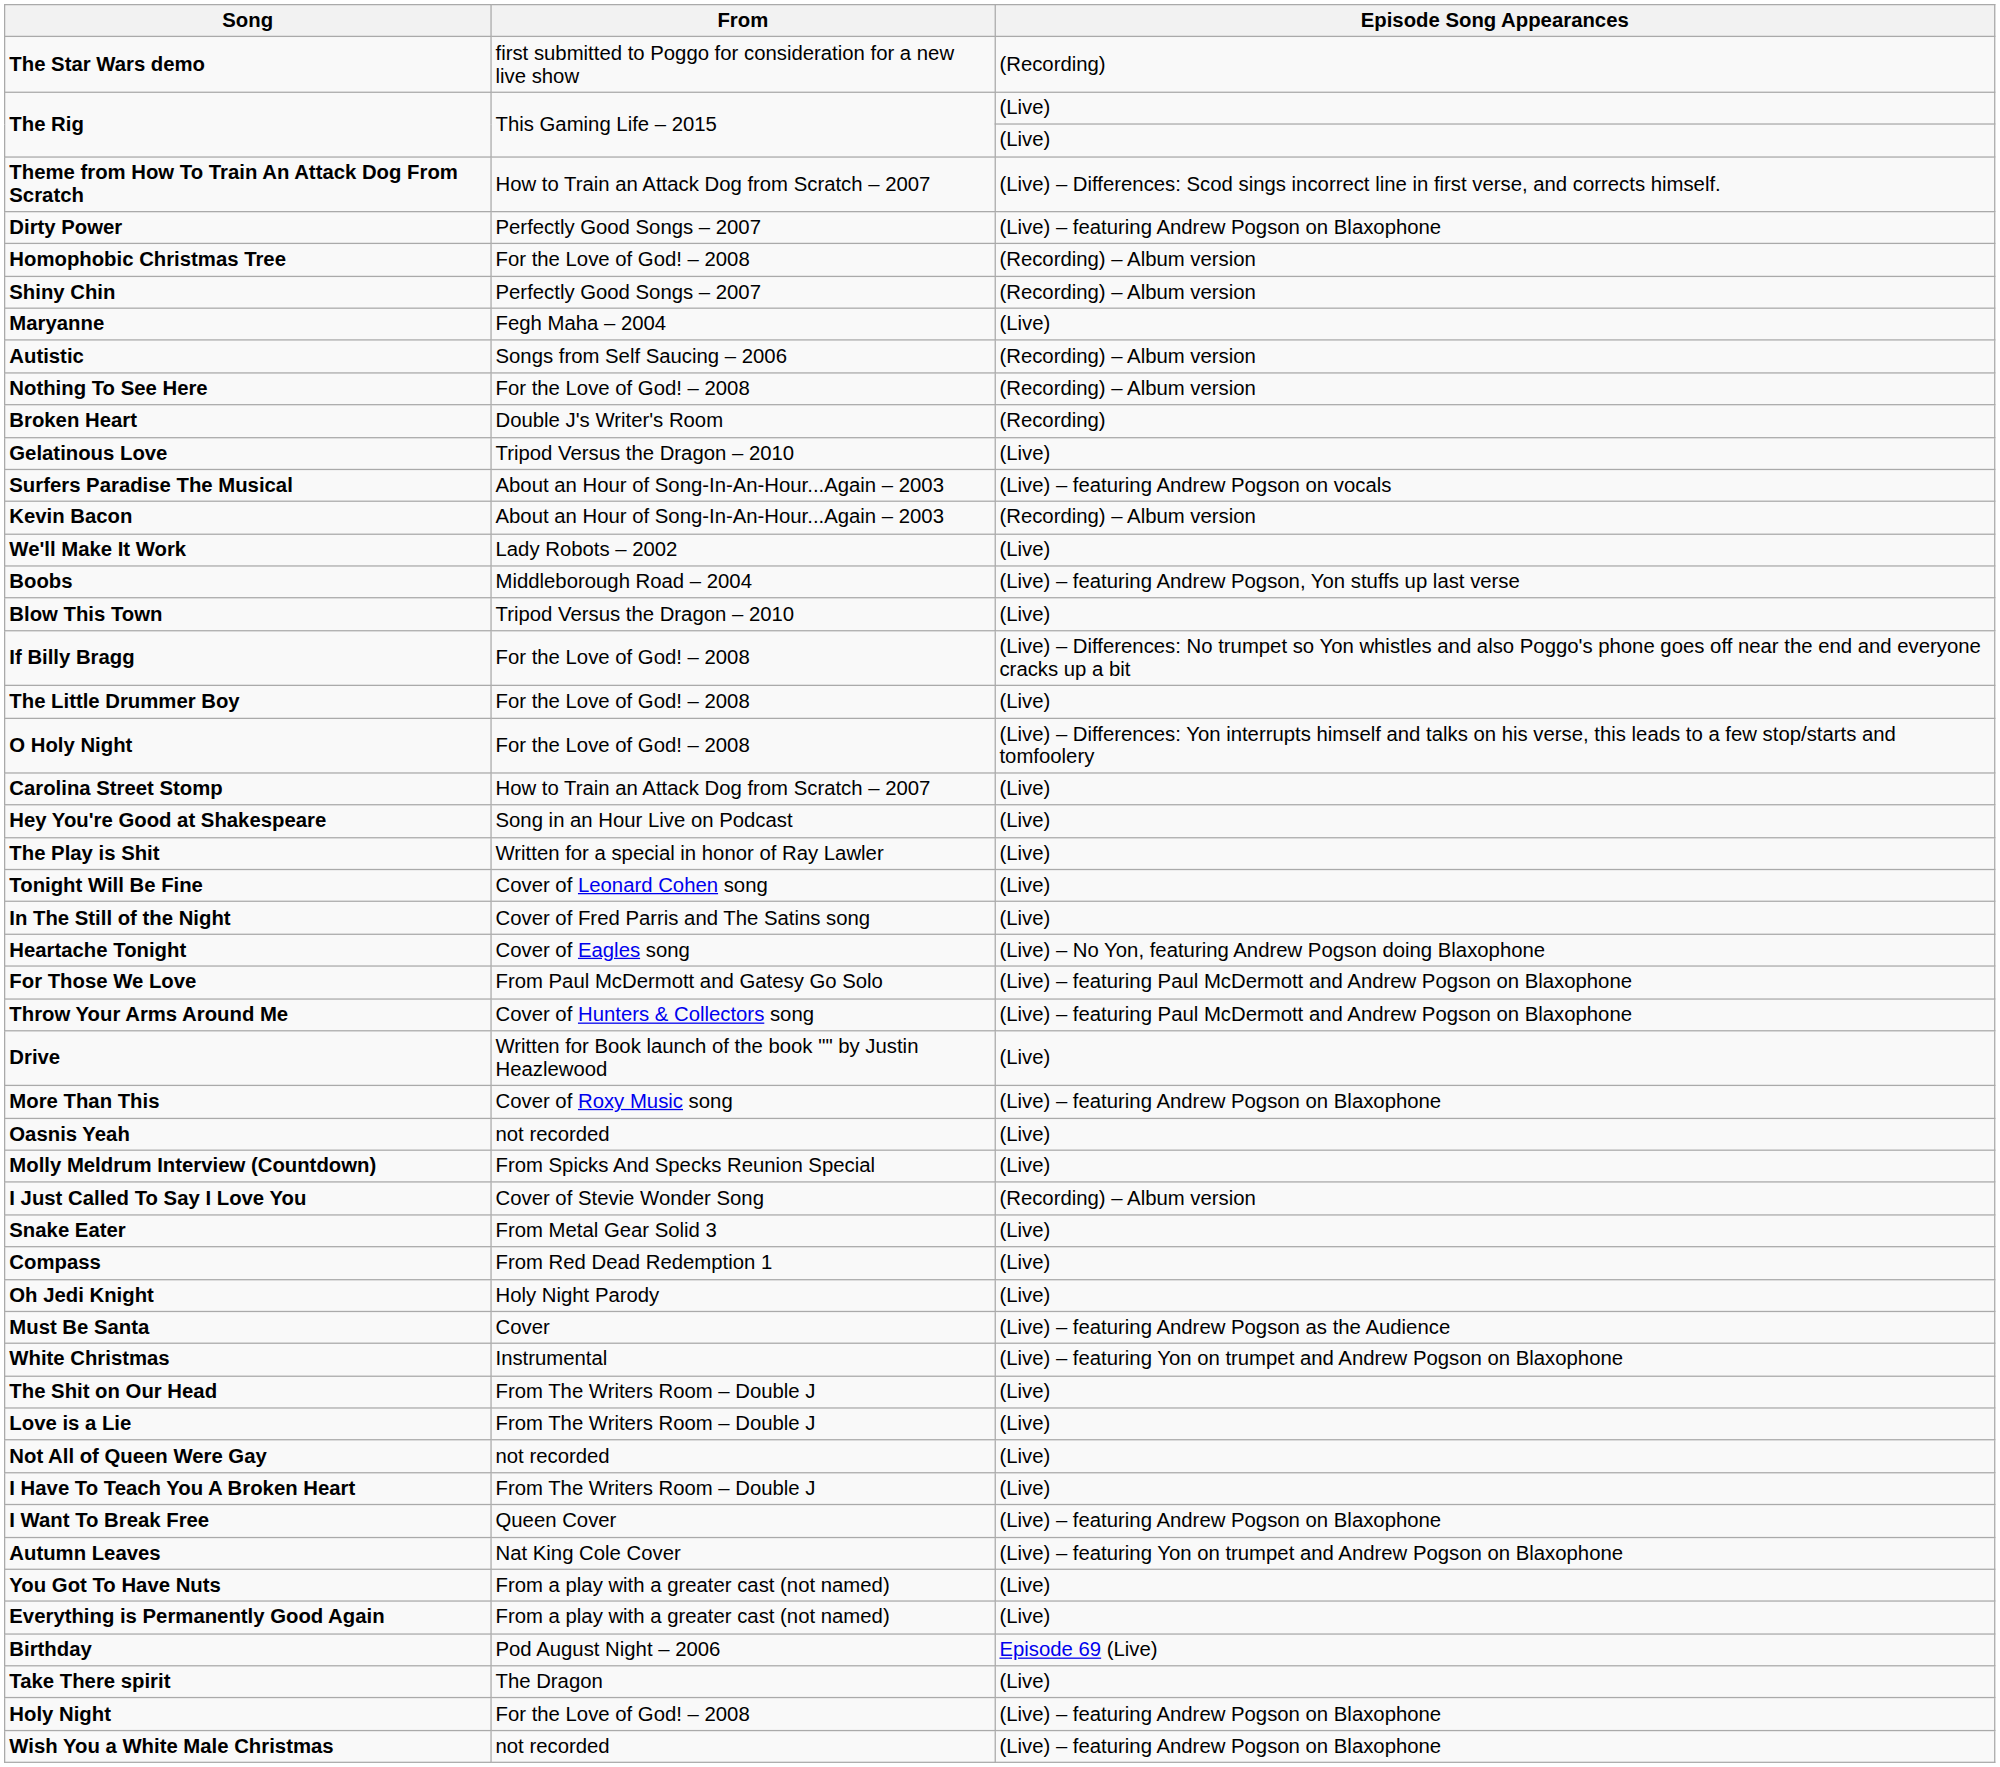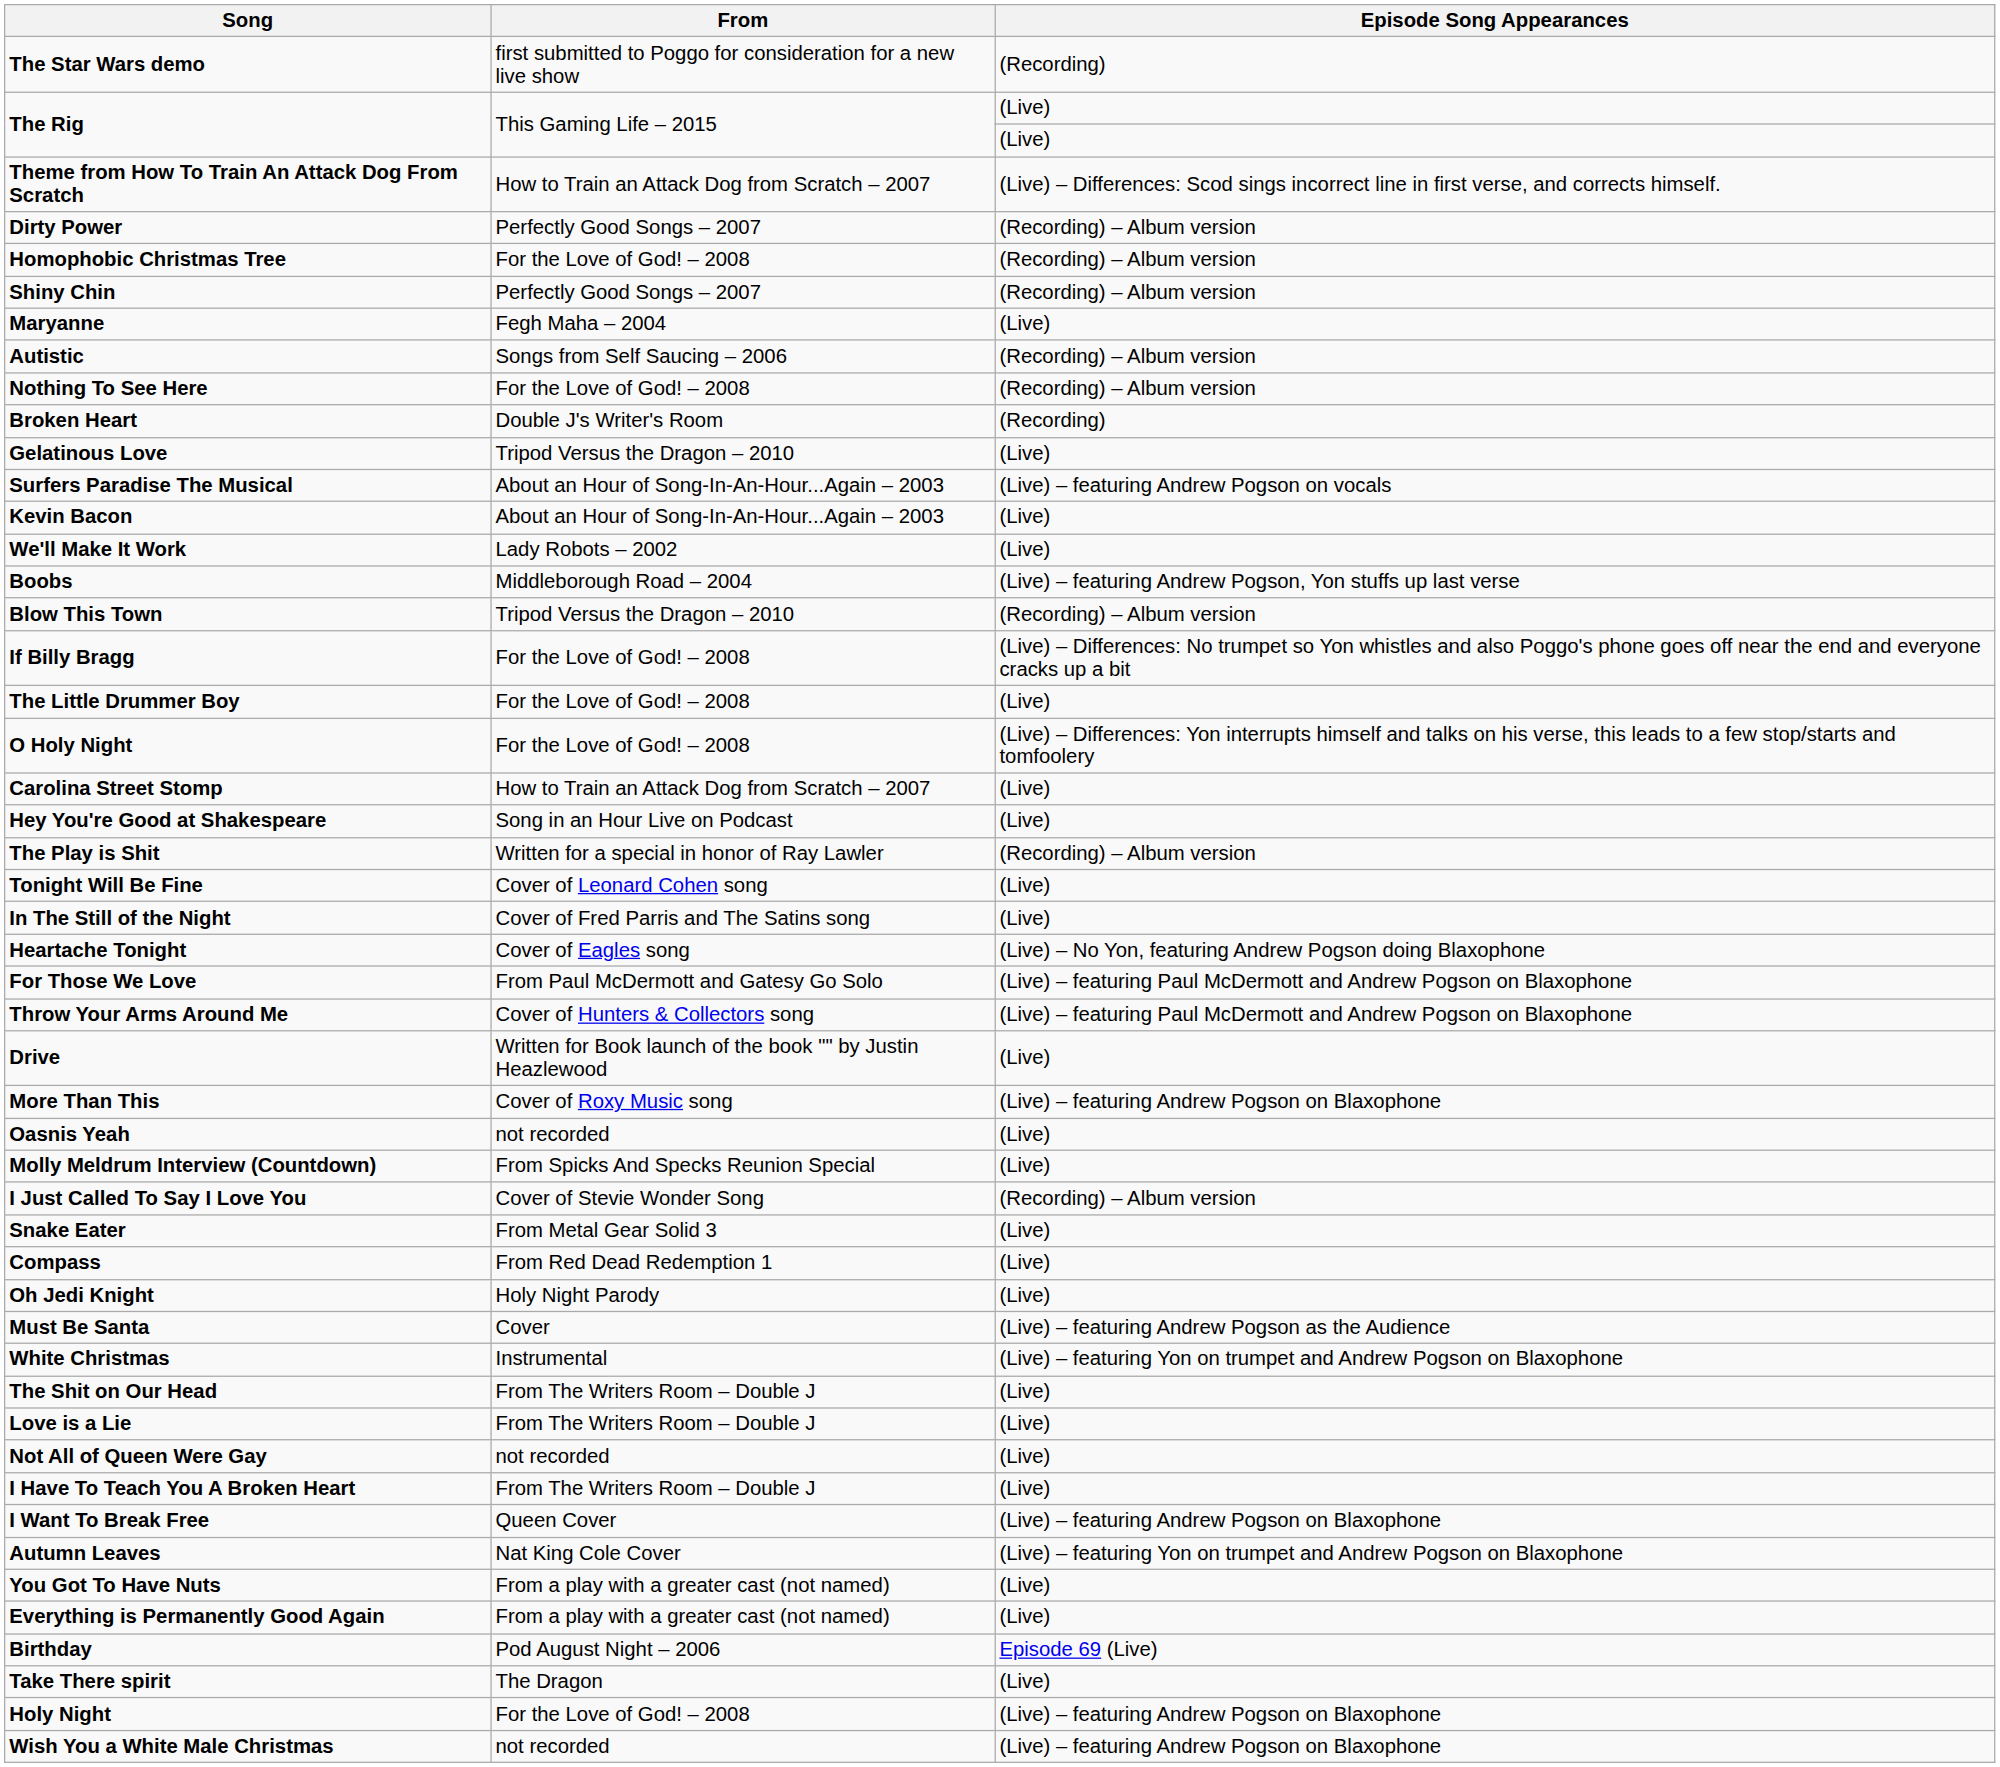Dirty Power | Episode Song Appearances: (Live) – featuring Andrew Pogson on Blaxophone -> (Recording) – Album version
Kevin Bacon | Episode Song Appearances: (Recording) – Album version -> (Live)
Blow This Town | Episode Song Appearances: (Live) -> (Recording) – Album version
The Play is Shit | Episode Song Appearances: (Live) -> (Recording) – Album version
